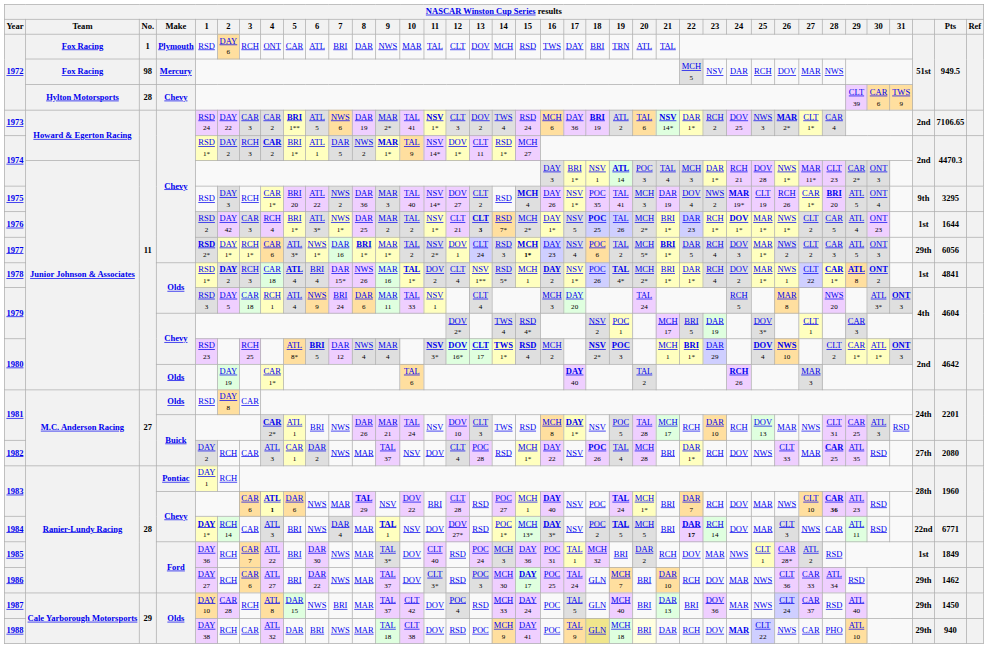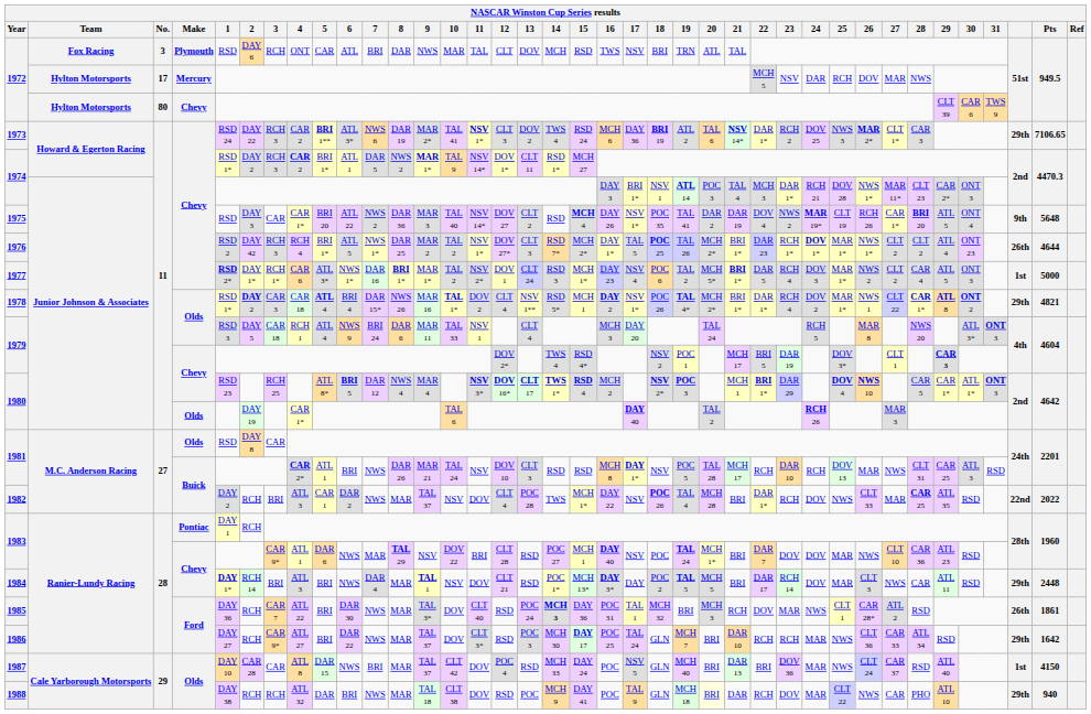1972 / Plymouth | No.: 1 -> 3
1972 / Plymouth | 17: DAY -> NSV
1972 / Mercury | Team: Fox Racing -> Hylton Motorsports
1972 / Mercury | No.: 98 -> 17
1972 / Chevy | No.: 28 -> 80
1973 | 3: CAR 3 -> RCH 3
1973 | 6: ATL 5 -> ATL 3*
1973 | 28: CAR 4 -> CAR 3
1973 | column 36: 2nd -> 29th
1975 | 3: RCH -> CAR
1975 | 20: MCH 3 -> DAR 2
1975 | Pts: 3295 -> 5648
1976 | 3: CAR 3 -> RCH 3
1976 | 6: ATL 3* -> ATL 5
1976 | 12: CLT 21 -> DOV 27*
1976 | 13: bold -> normal
1976 | 17: NSV 5 -> TAL 5
1976 | 28: CAR 5 -> CLT 2
1976 | column 36: 1st -> 26th
1976 | Pts: 1644 -> 4644
1977 | 15: bold -> normal
1977 | 28: CAR 3 -> CAR 4
1977 | column 36: 29th -> 1st
1977 | Pts: 6056 -> 5000
1978 | 3: RCH 3 -> CAR 3
1978 | column 36: 1st -> 29th
1978 | Pts: 4841 -> 4821
1979 / Chevy | 29: normal -> bold
1980 / Chevy | 28: CLT 2 -> CAR 5
1981 / Buick | 14: TWS -> RSD
1982 | 3: CAR -> BRI
1982 | 14: RSD -> TWS
1982 | column 36: 27th -> 22nd
1982 | Pts: 2080 -> 2022
1983 / Chevy | 3: CAR 6 -> CAR 9*
1983 / Chevy | 4: bold -> normal
1983 / Chevy | 23: RCH -> DOV
1983 / Chevy | 28: bold -> normal
1984 | 3: CAR -> BRI
1984 | 12: DOV 27* -> CLT 21
1984 | 17: NSV -> DAY
1984 | 22: bold -> normal
1984 | column 36: 22nd -> 29th
1984 | Pts: 6771 -> 2448
1985 | 14: normal -> bold
1985 | 20: DAR 2 -> MCH 3
1985 | column 36: 1st -> 26th
1985 | Pts: 1849 -> 1861
1986 | 3: CAR 6 -> CAR 9*
1986 | 23: DOV -> RCH
1986 | Pts: 1462 -> 1642
1987 | 3: RCH -> CAR
1987 | 17: TAL 5 -> NSV 5
1987 | column 36: 29th -> 1st
1987 | Pts: 1450 -> 4150
1988 | 3: CAR -> RCH
1988 | 18: khaki background -> no background
1988 | 24: bold -> normal
